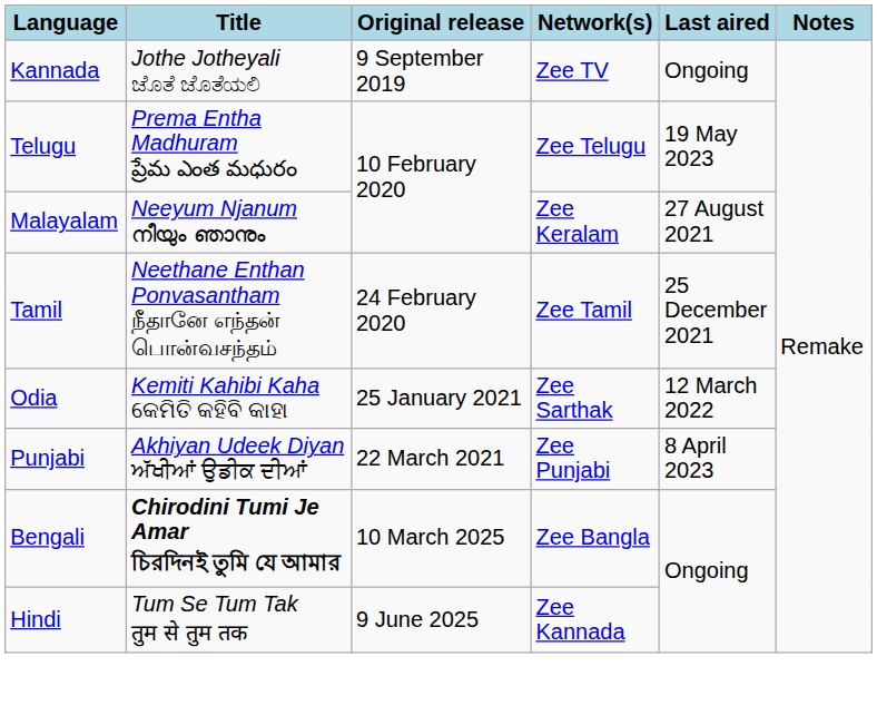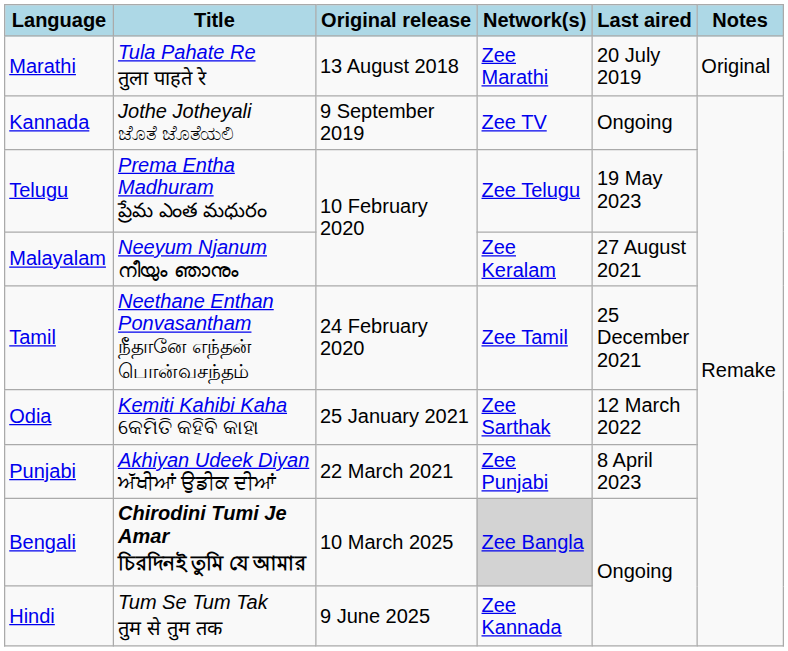+ row: Marathi | Tula Pahate Re तुला पाहते रे | 13 August 2018 | Zee Marathi | 20 July 2019 | Original
Bengali | Network(s): no background -> lightgrey background
